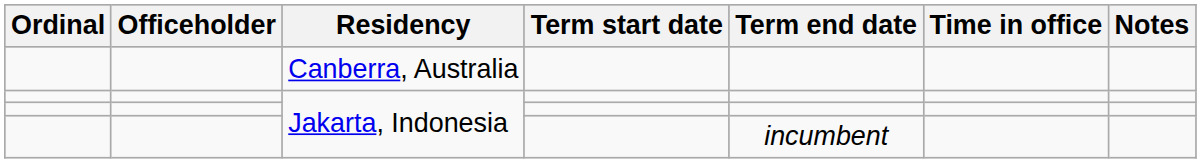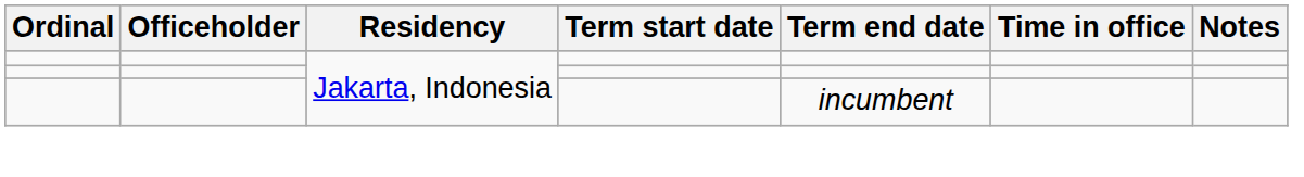- row: Canberra, Australia
